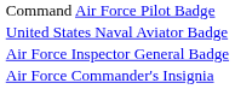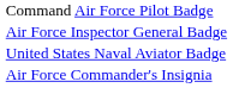rows swapped: United States Naval Aviator Badge <-> Air Force Inspector General Badge
